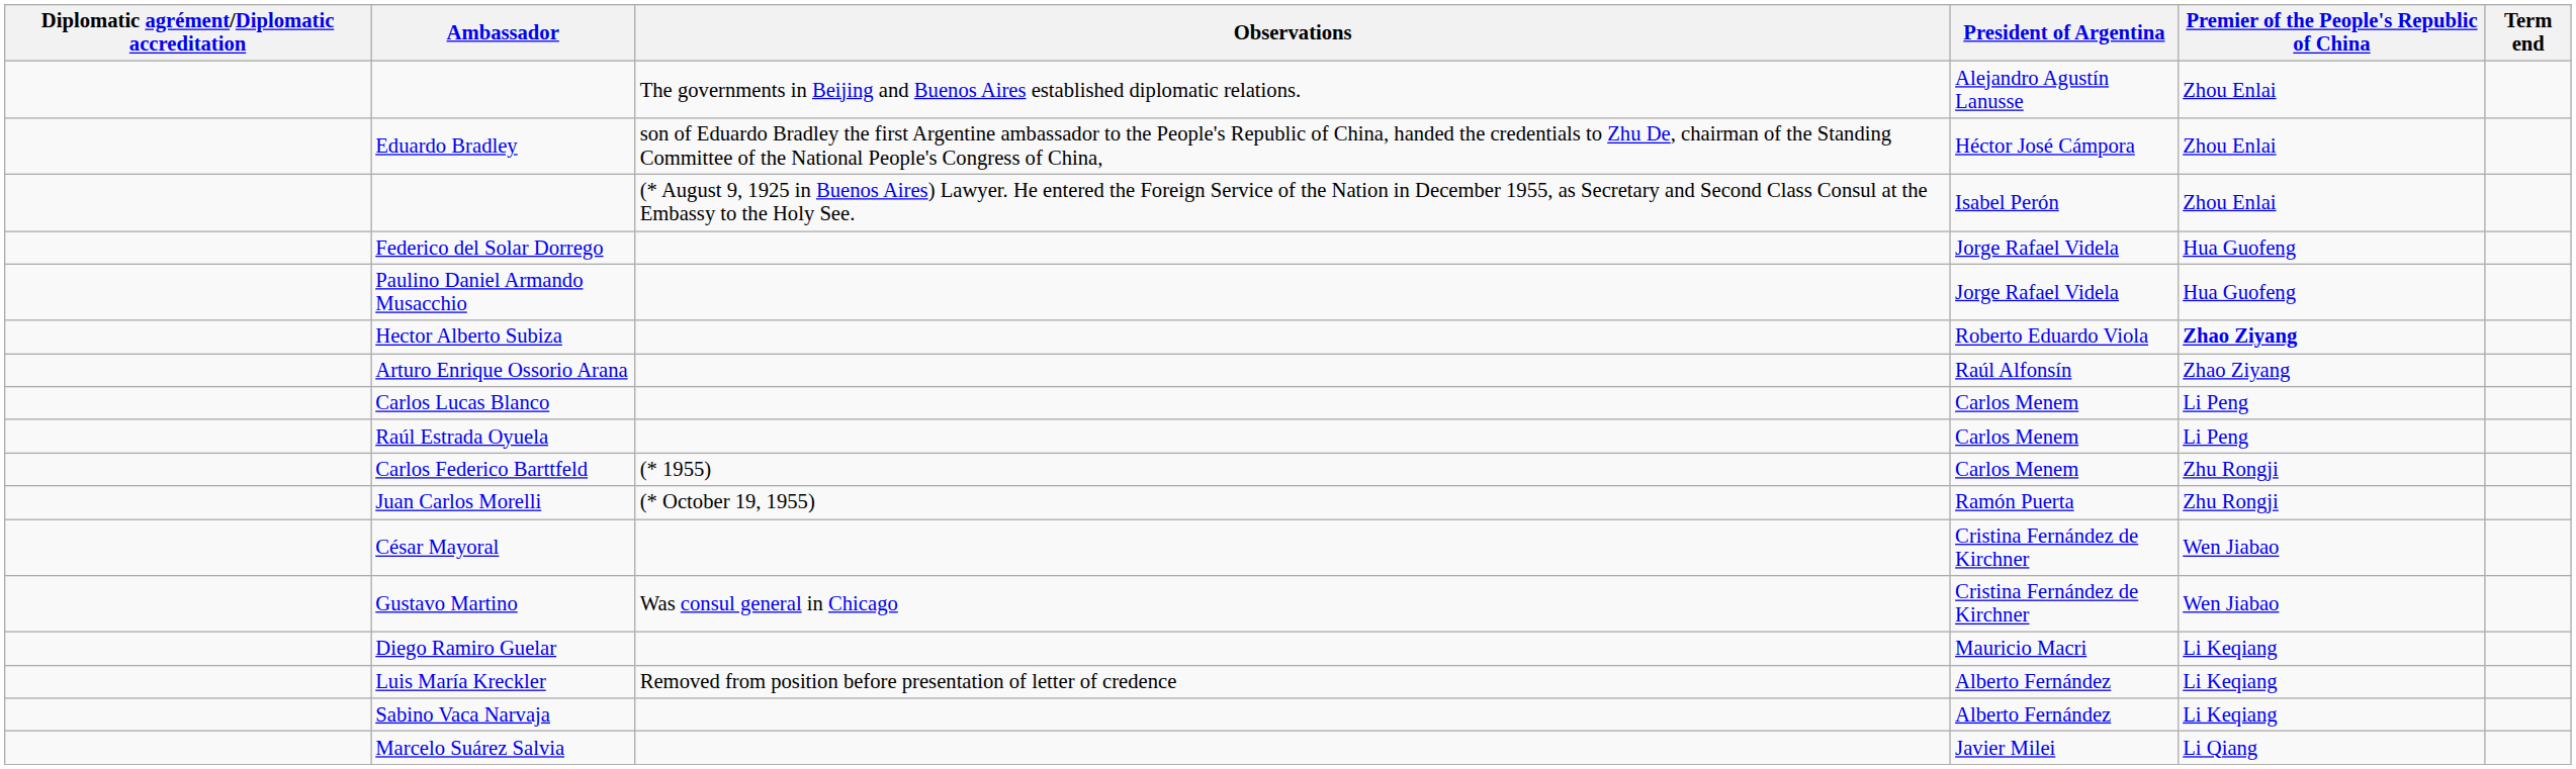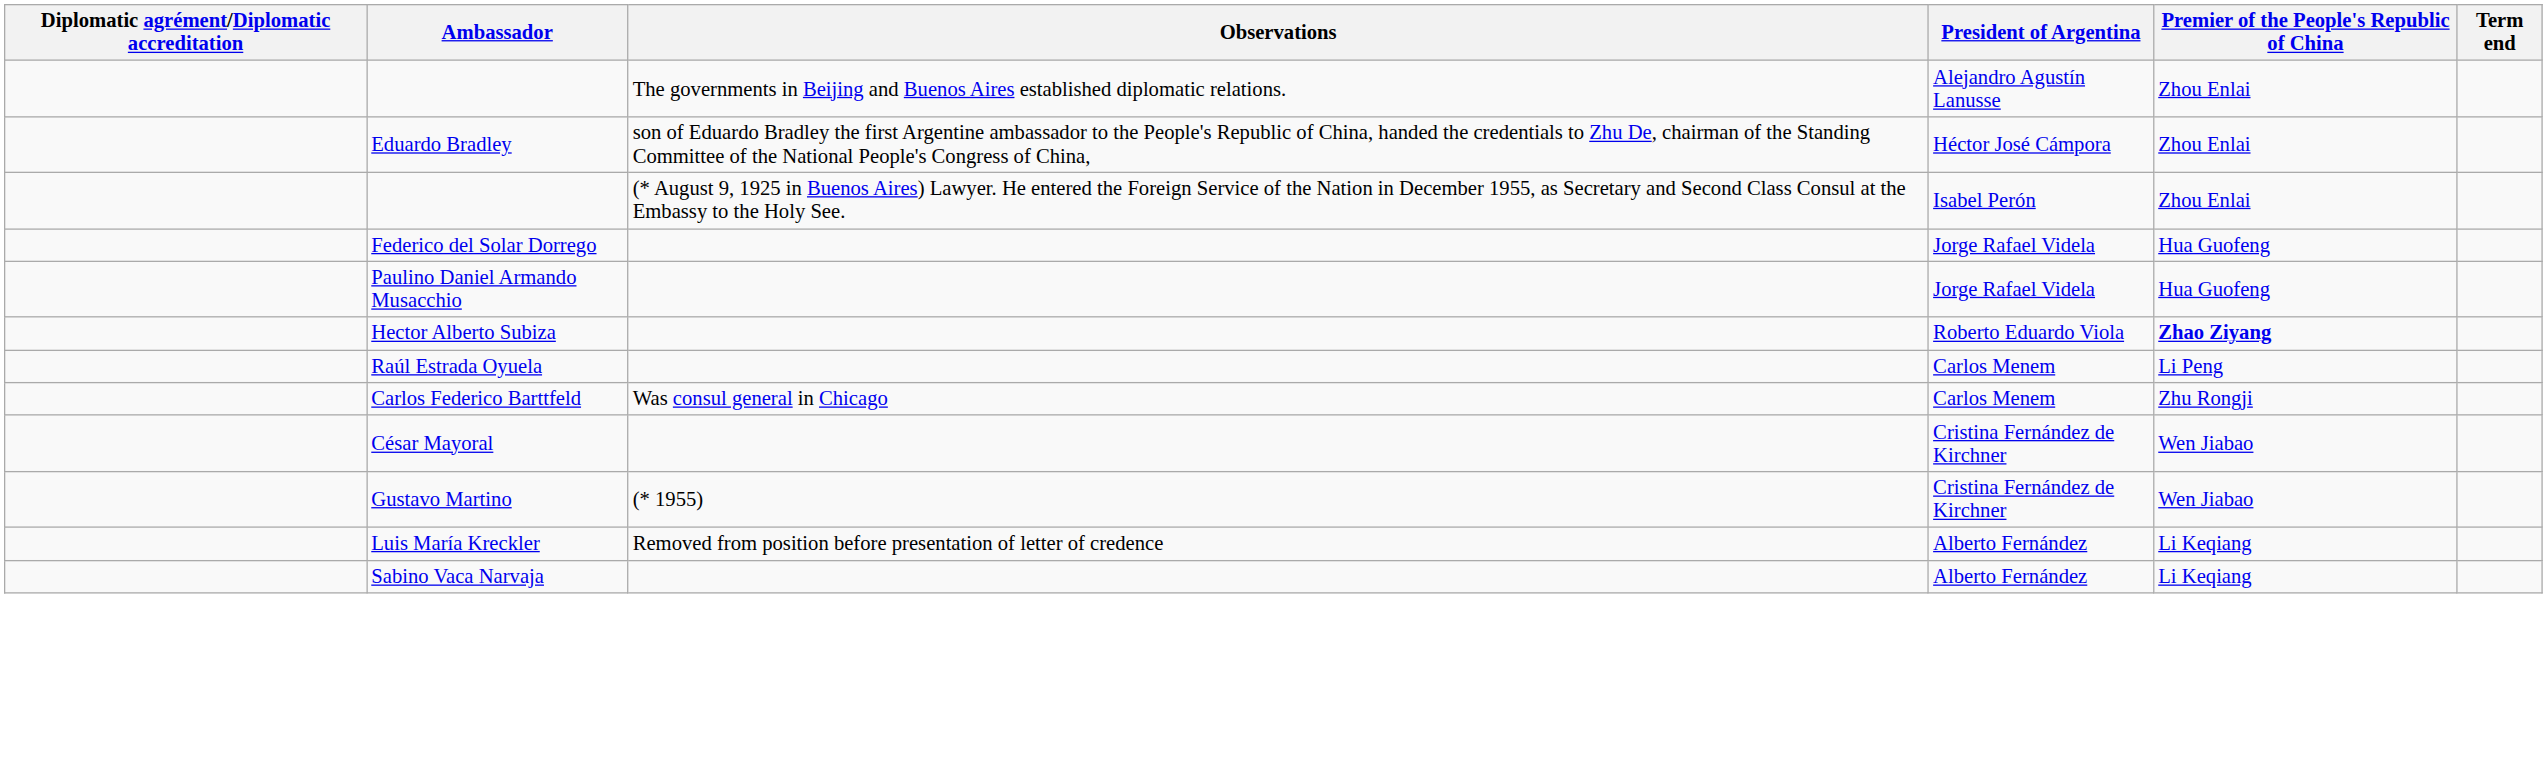- row: Arturo Enrique Ossorio Arana | Raúl Alfonsín | Zhao Ziyang
- row: Carlos Lucas Blanco | Carlos Menem | Li Peng
Carlos Federico Barttfeld | Observations: (* 1955) -> Was consul general in Chicago
- row: Juan Carlos Morelli | (* October 19, 1955) | Ramón Puerta | Zhu Rongji
Gustavo Martino | Observations: Was consul general in Chicago -> (* 1955)
- row: Diego Ramiro Guelar | Mauricio Macri | Li Keqiang
- row: Marcelo Suárez Salvia | Javier Milei | Li Qiang
